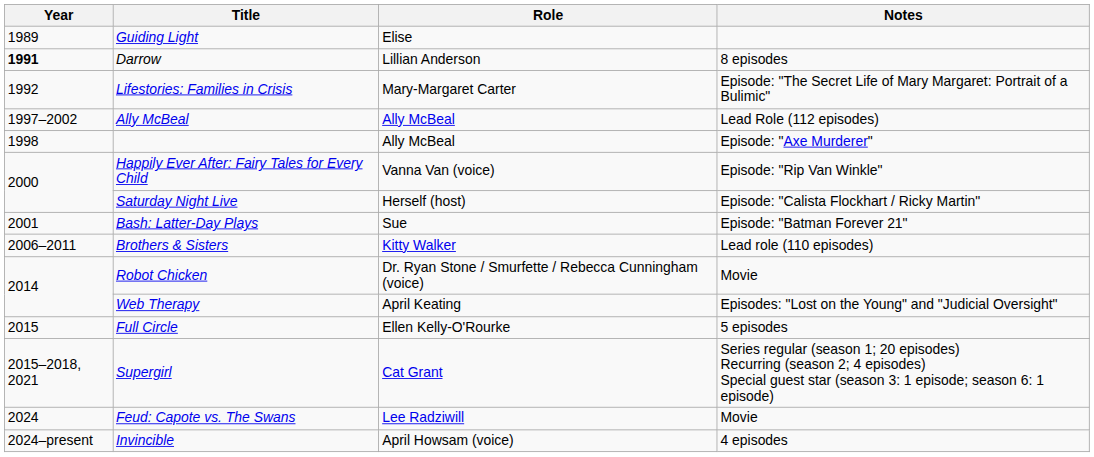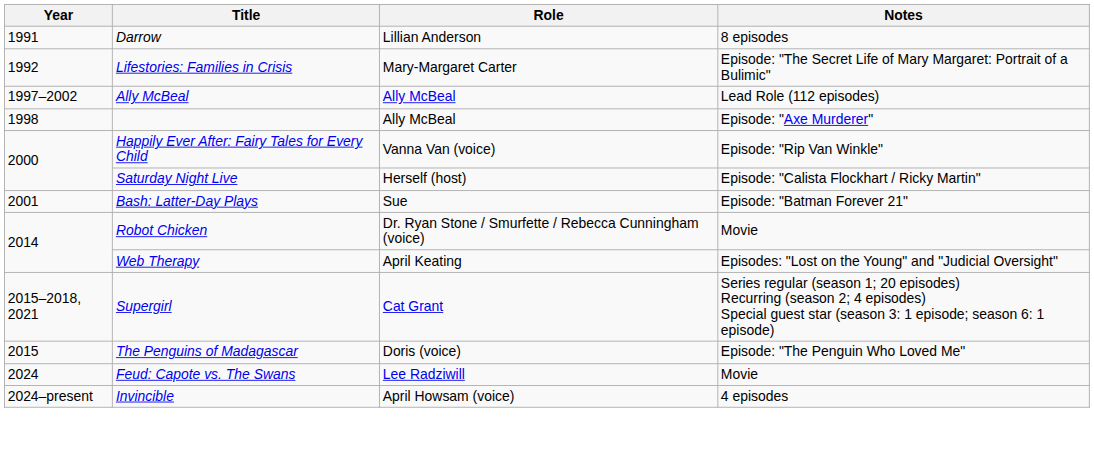- row: 1989 | Guiding Light | Elise
Darrow | Year: bold -> normal
- row: 2006–2011 | Brothers & Sisters | Kitty Walker | Lead role (110 episodes)
- row: 2015 | Full Circle | Ellen Kelly-O'Rourke | 5 episodes
+ row: 2015 | The Penguins of Madagascar | Doris (voice) | Episode: "The Penguin Who Loved Me"
